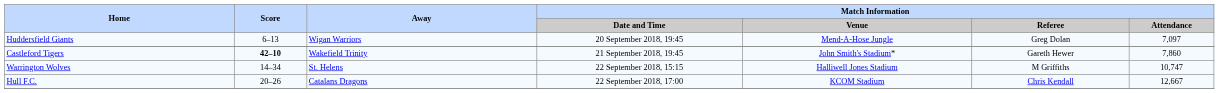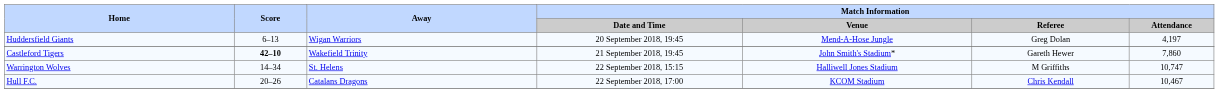Huddersfield Giants | Match Information / Attendance: 7,097 -> 4,197
Hull F.C. | Match Information / Attendance: 12,667 -> 10,467
